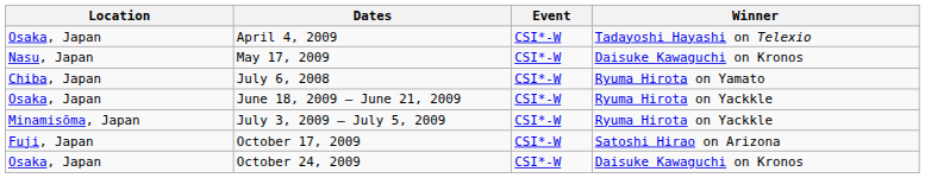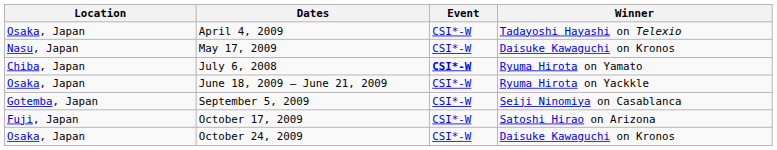July 6, 2008 | Event: normal -> bold
- row: Minamisōma, Japan | July 3, 2009 – July 5, 2009 | CSI*-W | Ryuma Hirota on Yackkle
+ row: Gotemba, Japan | September 5, 2009 | CSI*-W | Seiji Ninomiya on Casablanca
